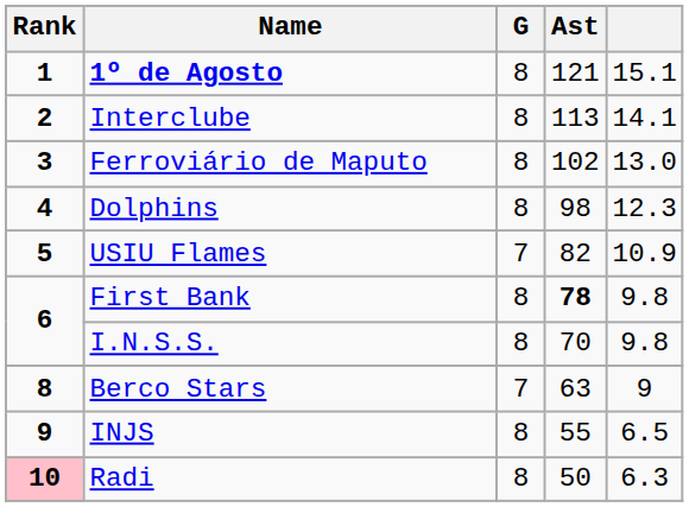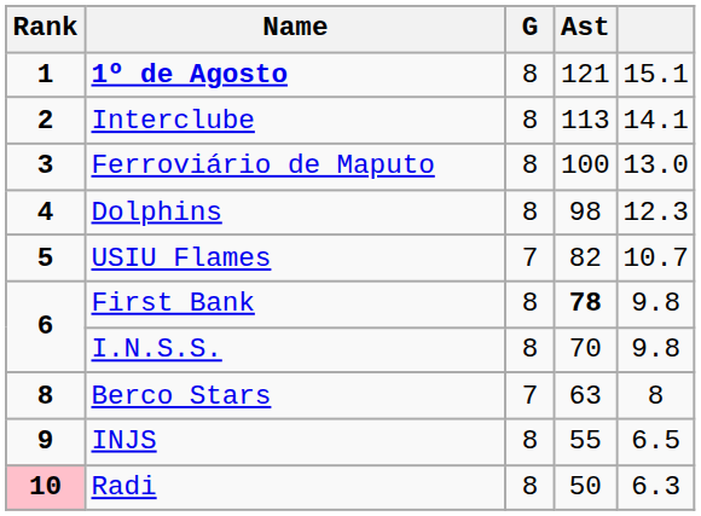Ferroviário de Maputo | Ast: 102 -> 100
USIU Flames | column 5: 10.9 -> 10.7
Berco Stars | column 5: 9 -> 8
